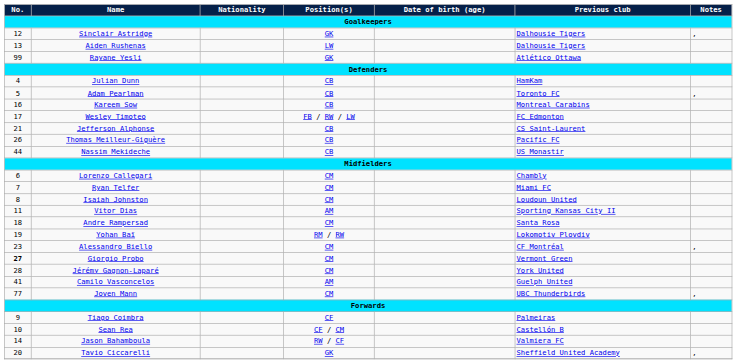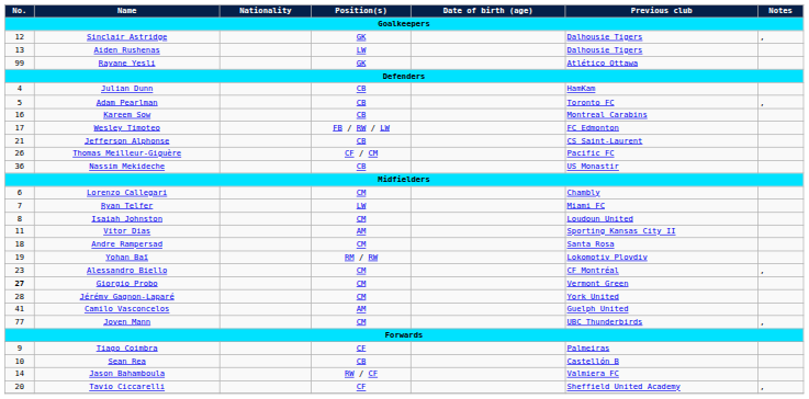Thomas Meilleur-Giguère | Position(s): CB -> CF / CM
Nassim Mekideche | No.: 44 -> 36
Ryan Telfer | Position(s): CM -> LW
Sean Rea | Position(s): CF / CM -> CB
Tavio Ciccarelli | Position(s): GK -> CF
